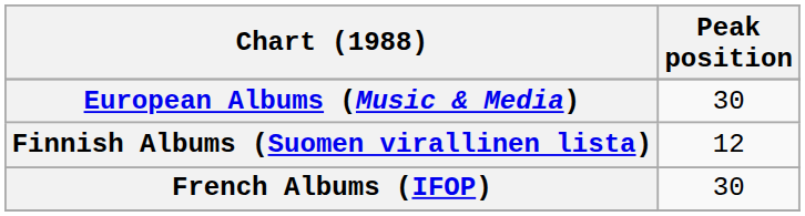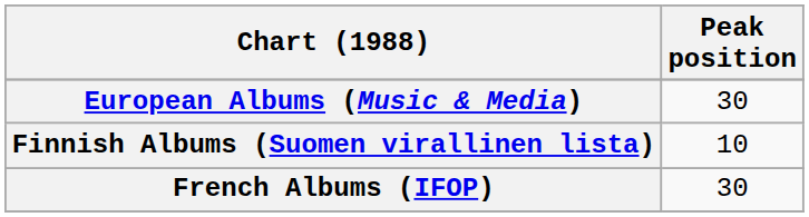Finnish Albums (Suomen virallinen lista) | Peak position: 12 -> 10
